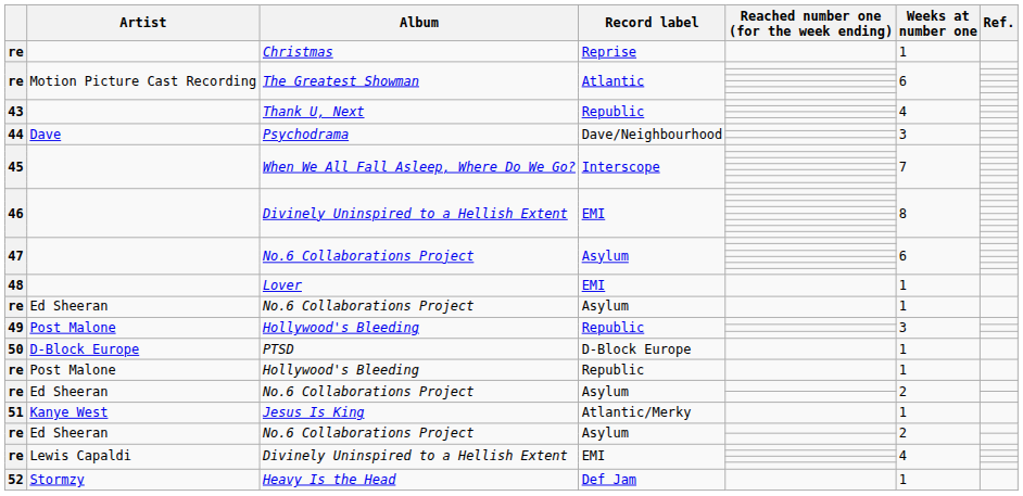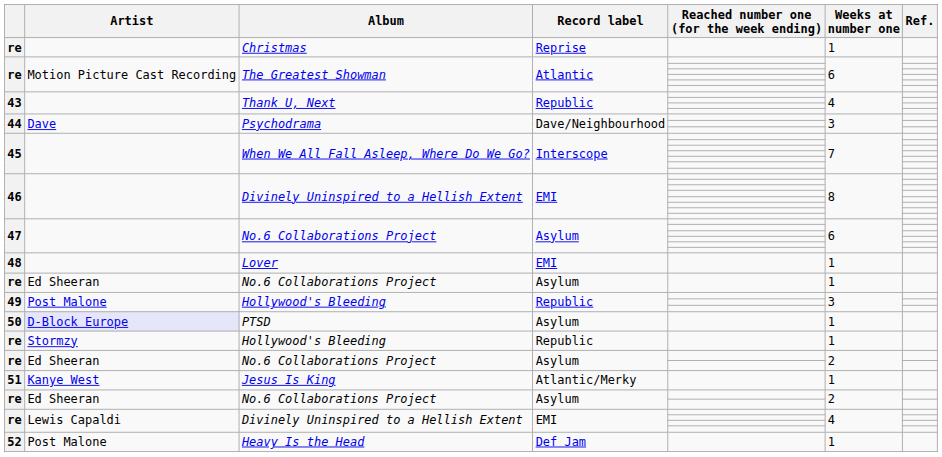PTSD | Artist: no background -> lavender background
PTSD | Record label: D-Block Europe -> Asylum
re / Hollywood's Bleeding | Artist: Post Malone -> Stormzy
Heavy Is the Head | Artist: Stormzy -> Post Malone
